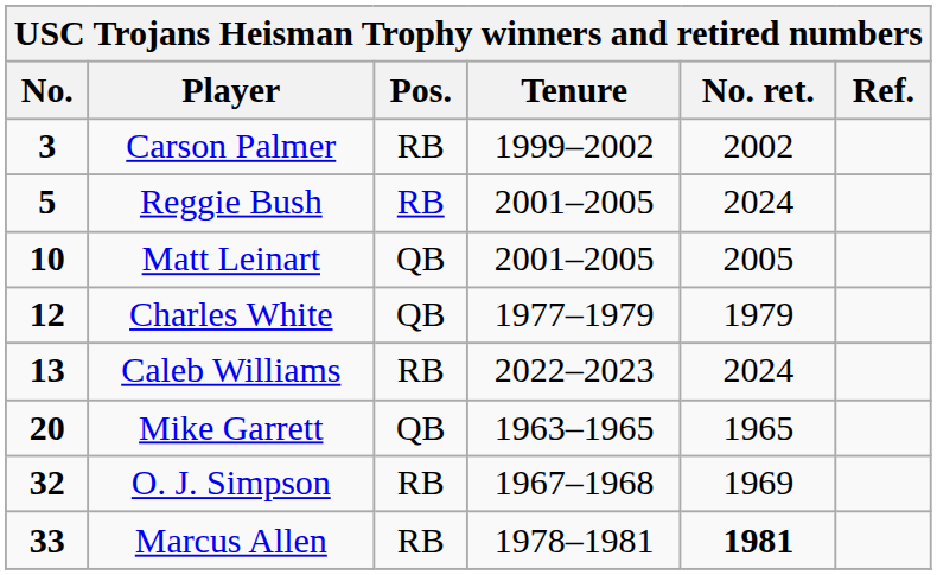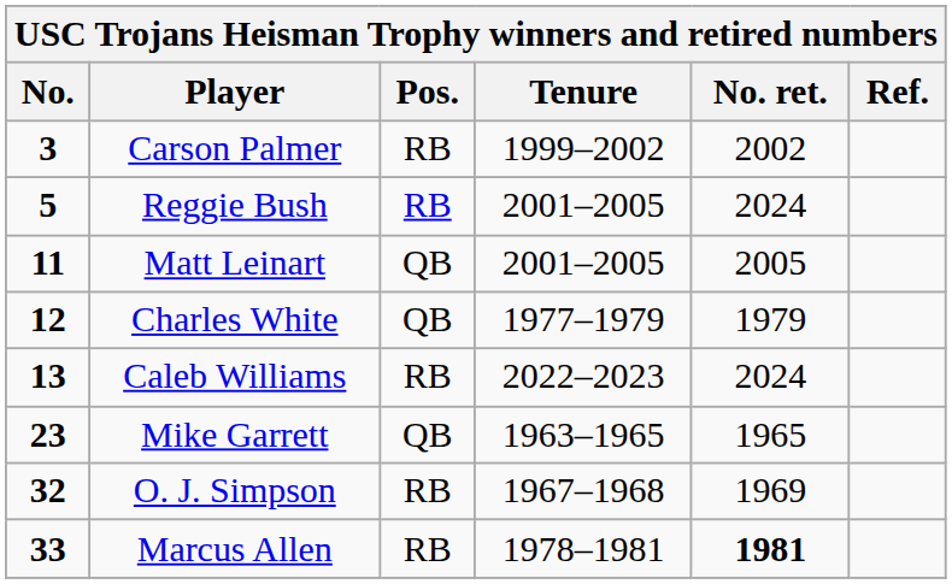Matt Leinart | No.: 10 -> 11
Mike Garrett | No.: 20 -> 23
